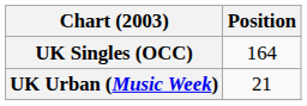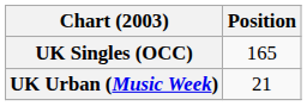UK Singles (OCC) | Position: 164 -> 165
